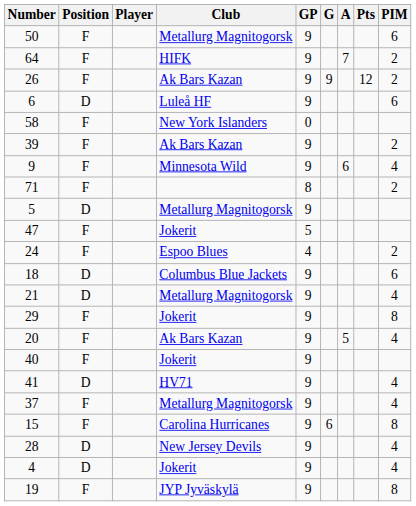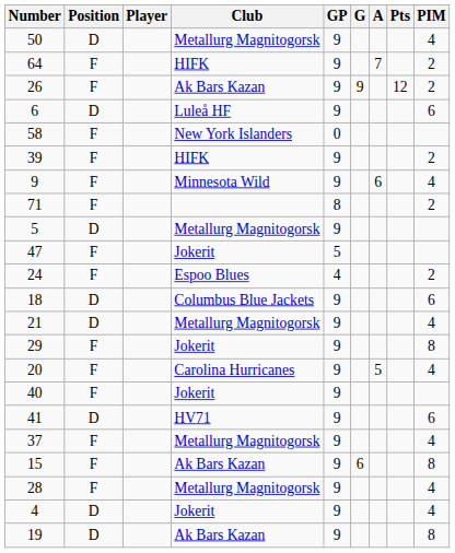50 | Position: F -> D
50 | PIM: 6 -> 4
39 | Club: Ak Bars Kazan -> HIFK
20 | Club: Ak Bars Kazan -> Carolina Hurricanes
41 | PIM: 4 -> 6
15 | Club: Carolina Hurricanes -> Ak Bars Kazan
28 | Position: D -> F
28 | Club: New Jersey Devils -> Metallurg Magnitogorsk
19 | Position: F -> D
19 | Club: JYP Jyväskylä -> Ak Bars Kazan
